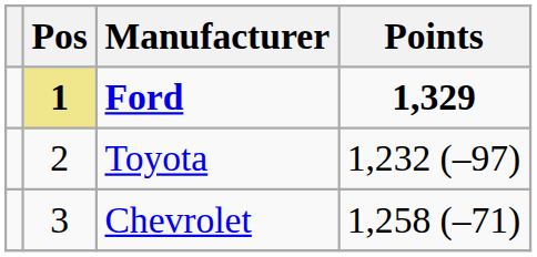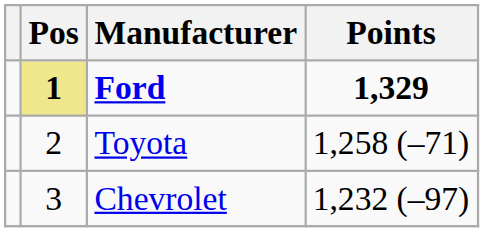Toyota | Points: 1,232 (–97) -> 1,258 (–71)
Chevrolet | Points: 1,258 (–71) -> 1,232 (–97)
